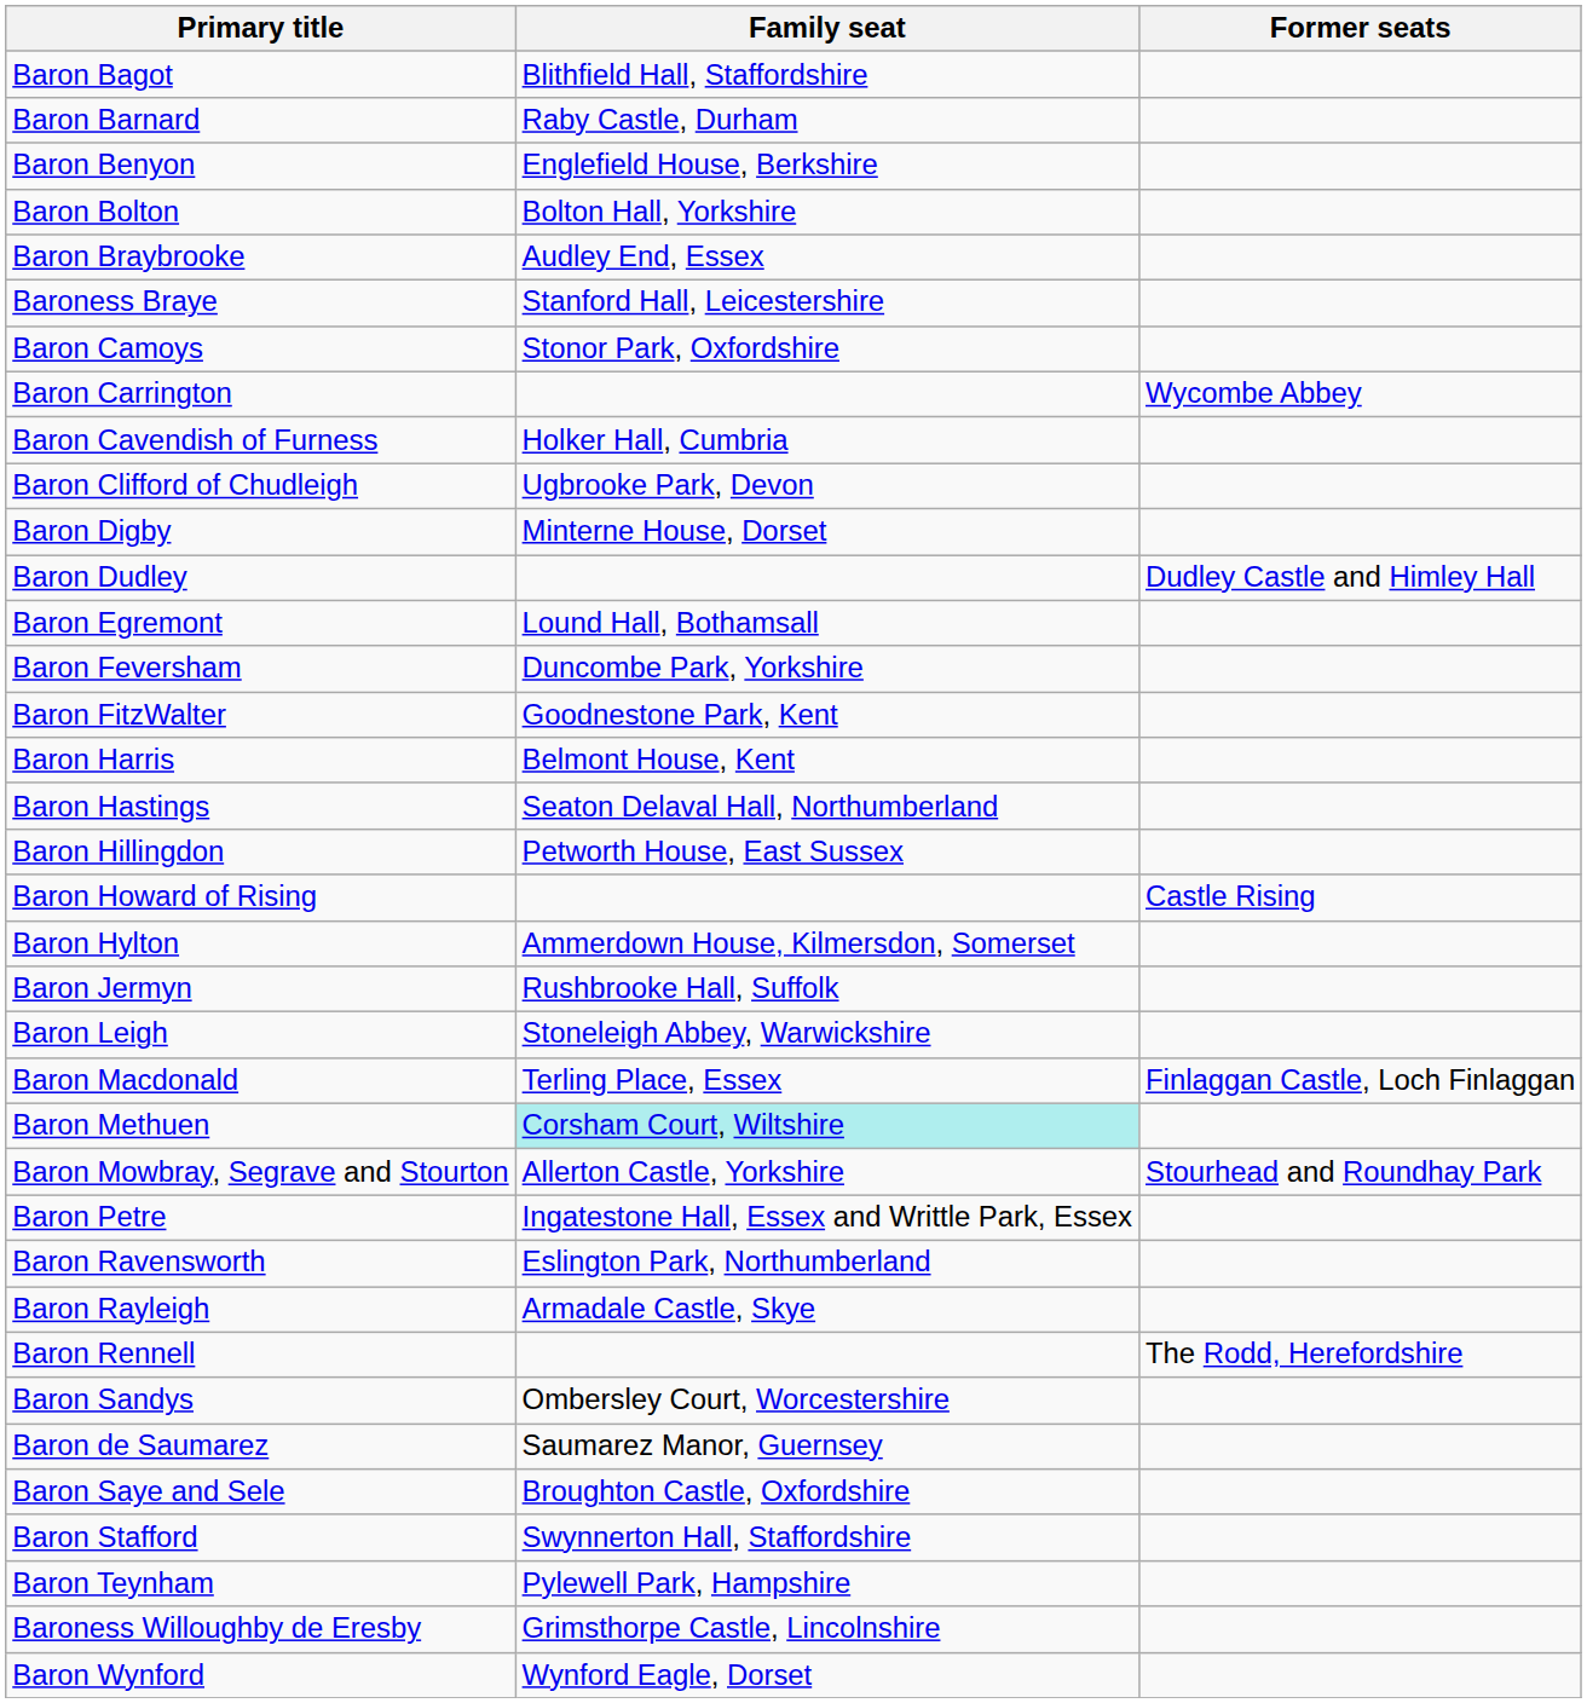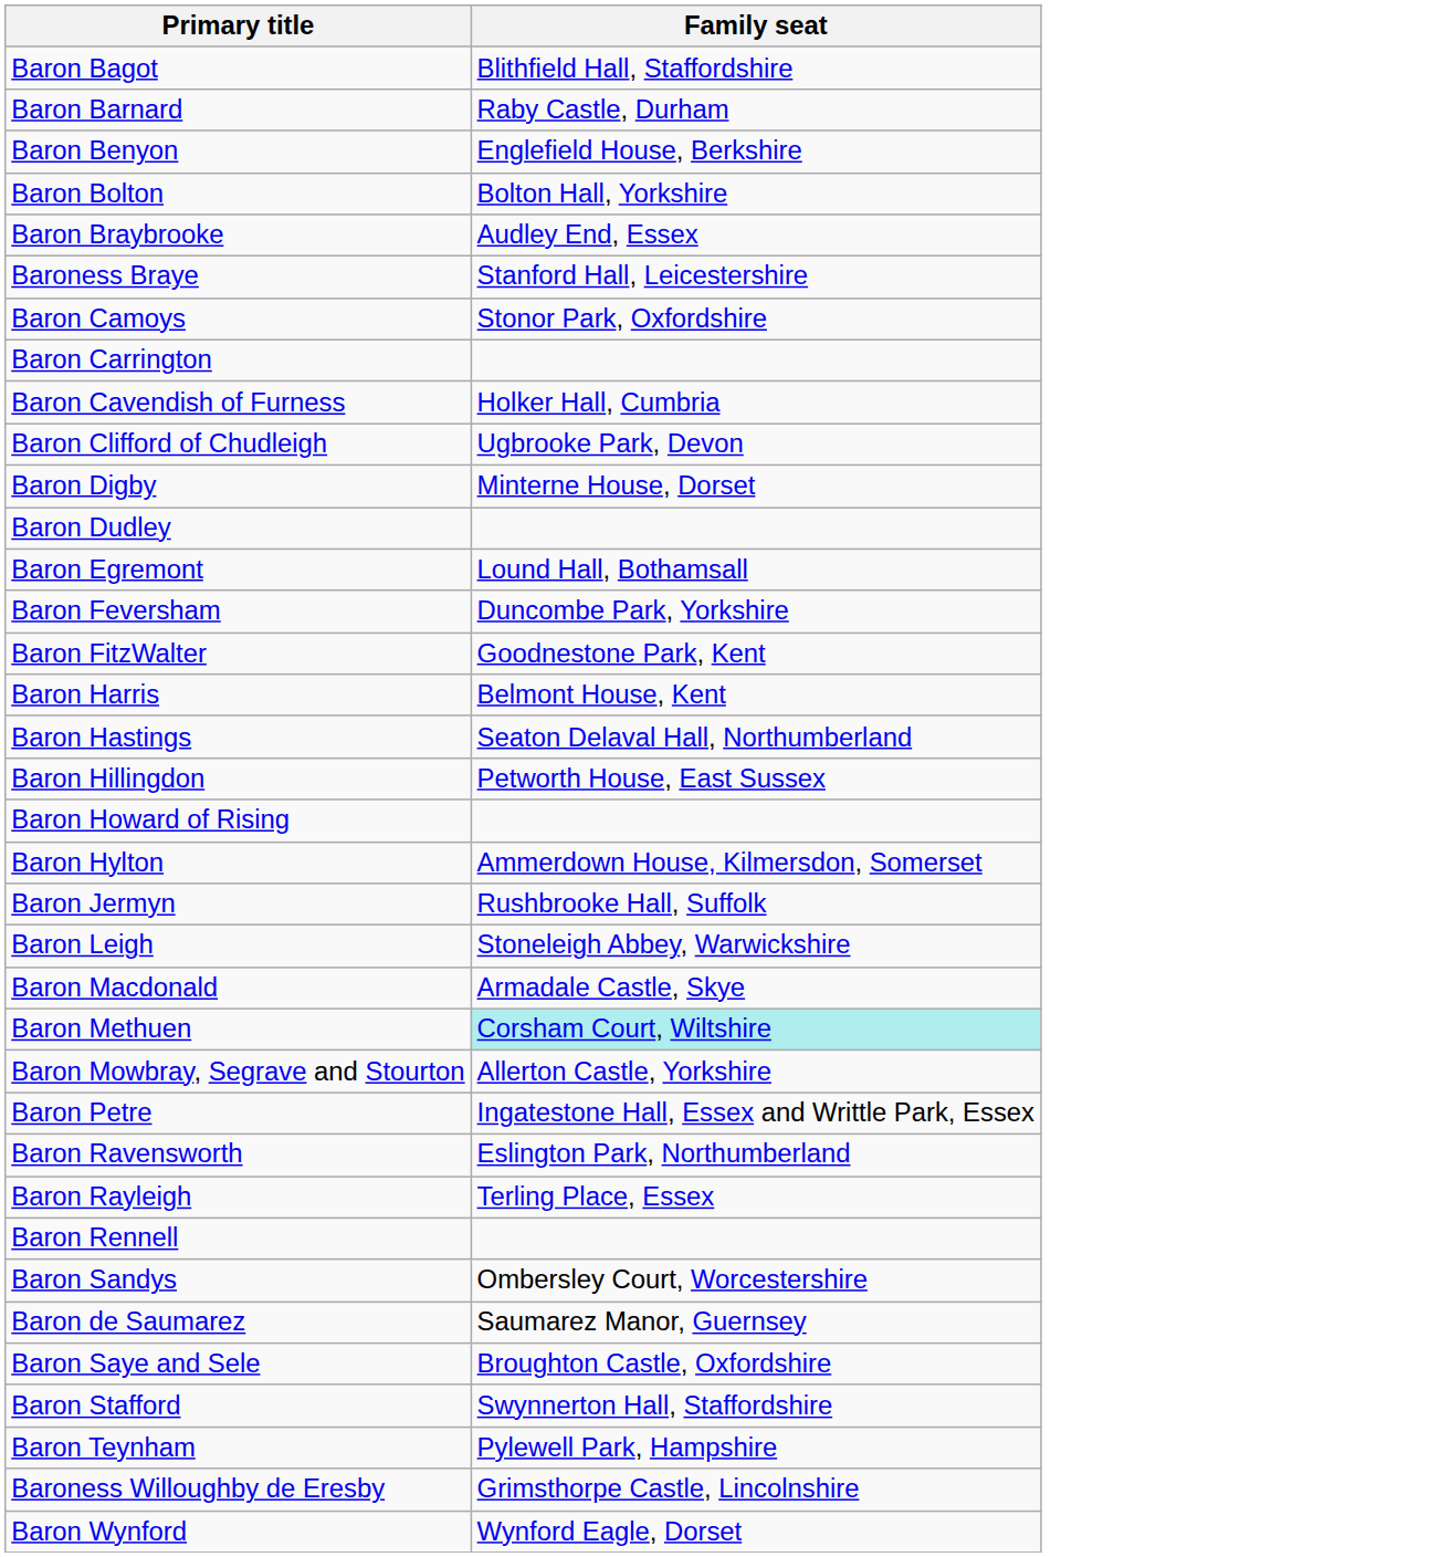- column: Former seats | Wycombe Abbey | Dudley Castle and Himley Hall | Castle Rising | Finlaggan Castle, Loch Finlaggan | Stourhead and Roundhay Park | The Rodd, Herefordshire
Baron Macdonald | Family seat: Terling Place, Essex -> Armadale Castle, Skye
Baron Rayleigh | Family seat: Armadale Castle, Skye -> Terling Place, Essex
